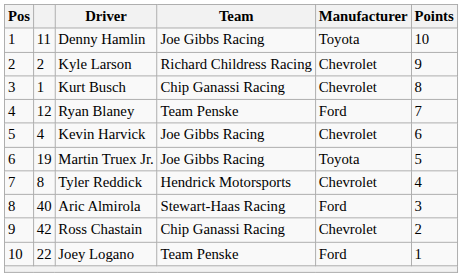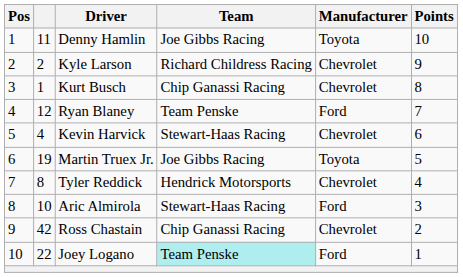Kevin Harvick | Team: Joe Gibbs Racing -> Stewart-Haas Racing
Aric Almirola | column 2: 40 -> 10
Joey Logano | Team: no background -> paleturquoise background
